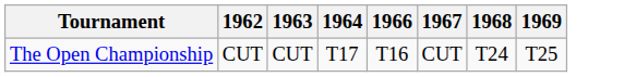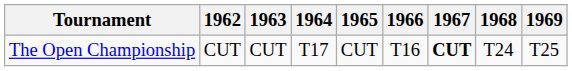+ column: 1965 | CUT
The Open Championship | 1967: normal -> bold
